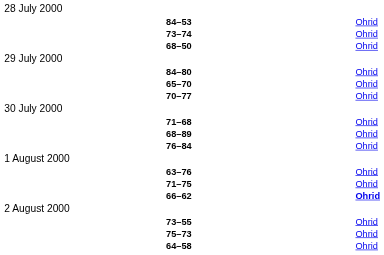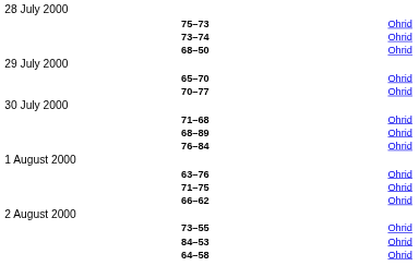rows swapped: 75–73 <-> 84–53
- row: 84–80 | Ohrid
66–62 | column 6: bold -> normal
